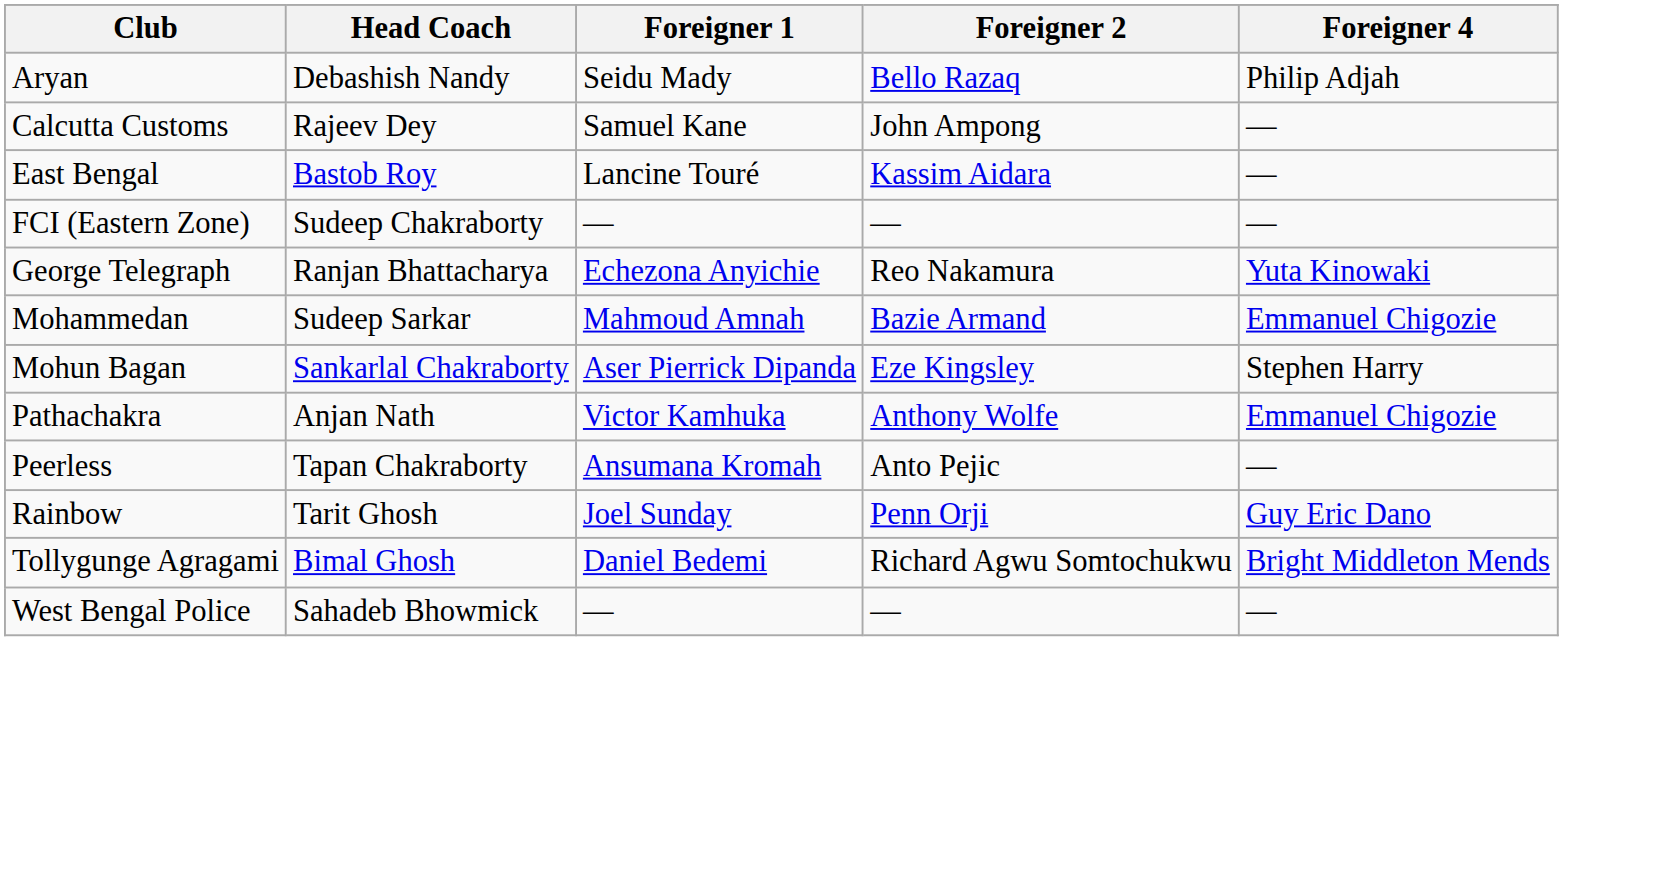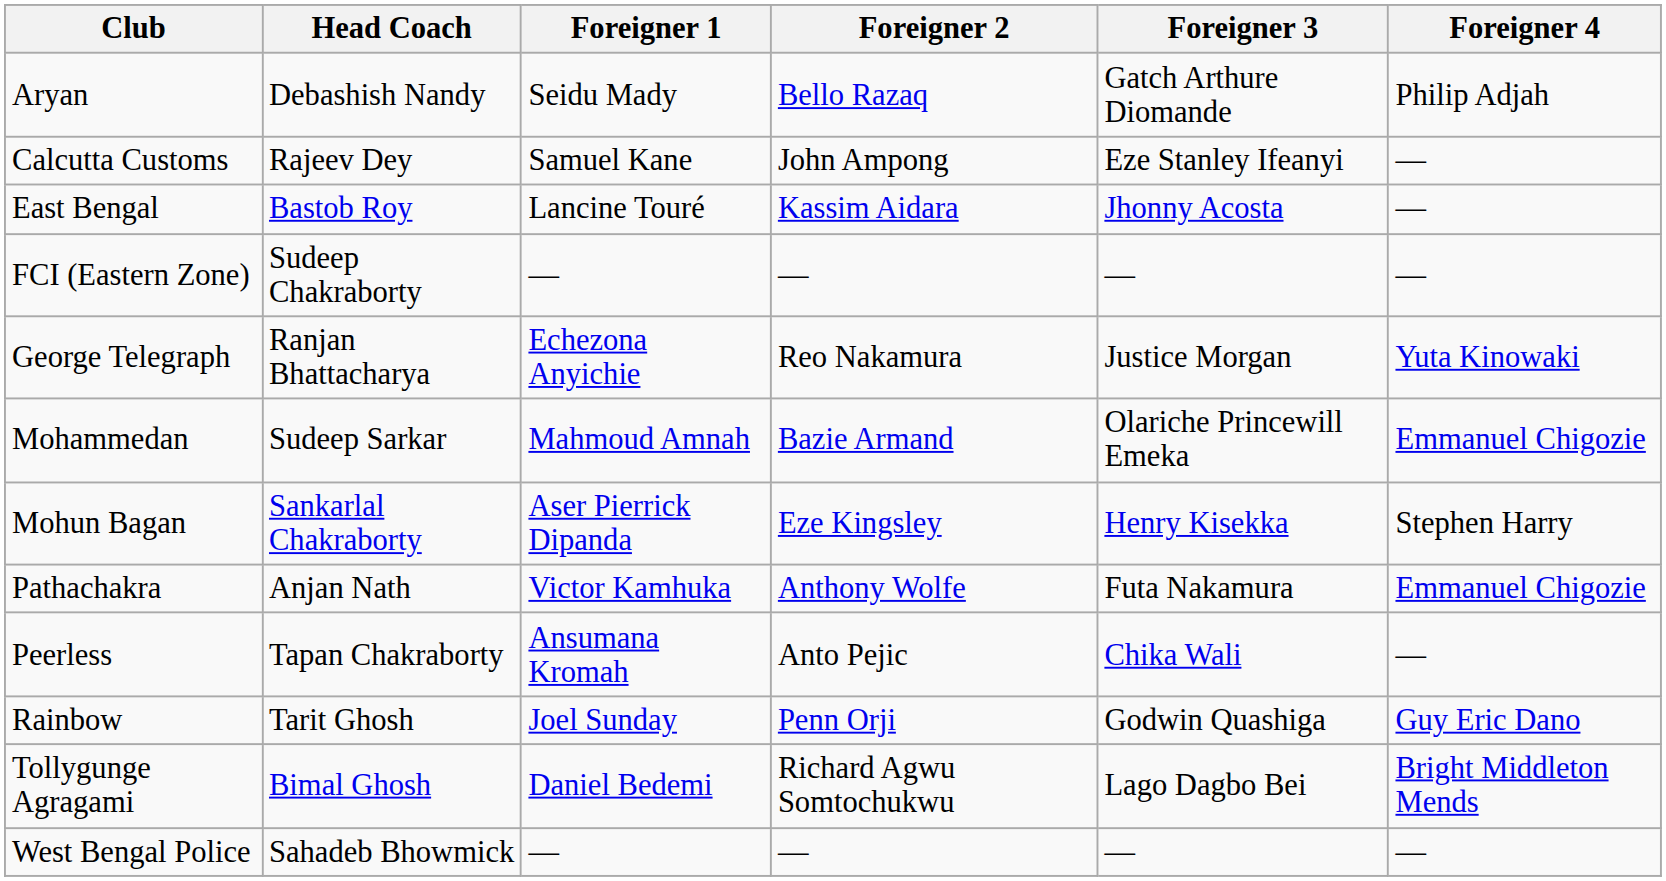+ column: Foreigner 3 | Gatch Arthure Diomande | Eze Stanley Ifeanyi | Jhonny Acosta | — | Justice Morgan | Olariche Princewill Emeka | Henry Kisekka | Futa Nakamura | Chika Wali | Godwin Quashiga | Lago Dagbo Bei | —
